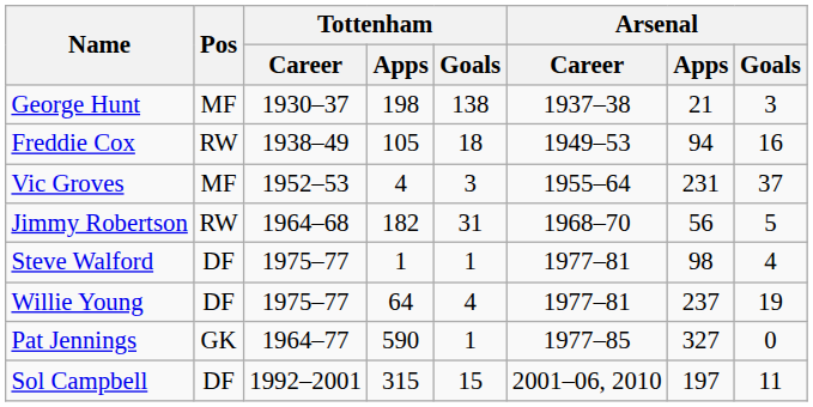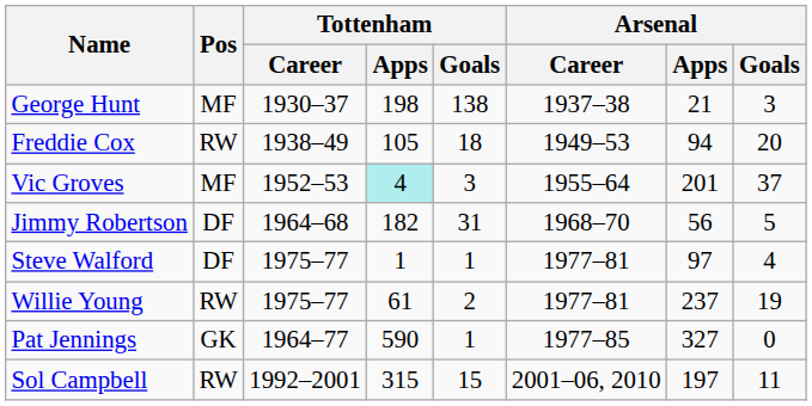Freddie Cox | Arsenal / Goals: 16 -> 20
Vic Groves | Tottenham / Apps: no background -> paleturquoise background
Vic Groves | Arsenal / Apps: 231 -> 201
Jimmy Robertson | Pos: RW -> DF
Steve Walford | Arsenal / Apps: 98 -> 97
Willie Young | Pos: DF -> RW
Willie Young | Tottenham / Apps: 64 -> 61
Willie Young | Tottenham / Goals: 4 -> 2
Sol Campbell | Pos: DF -> RW
